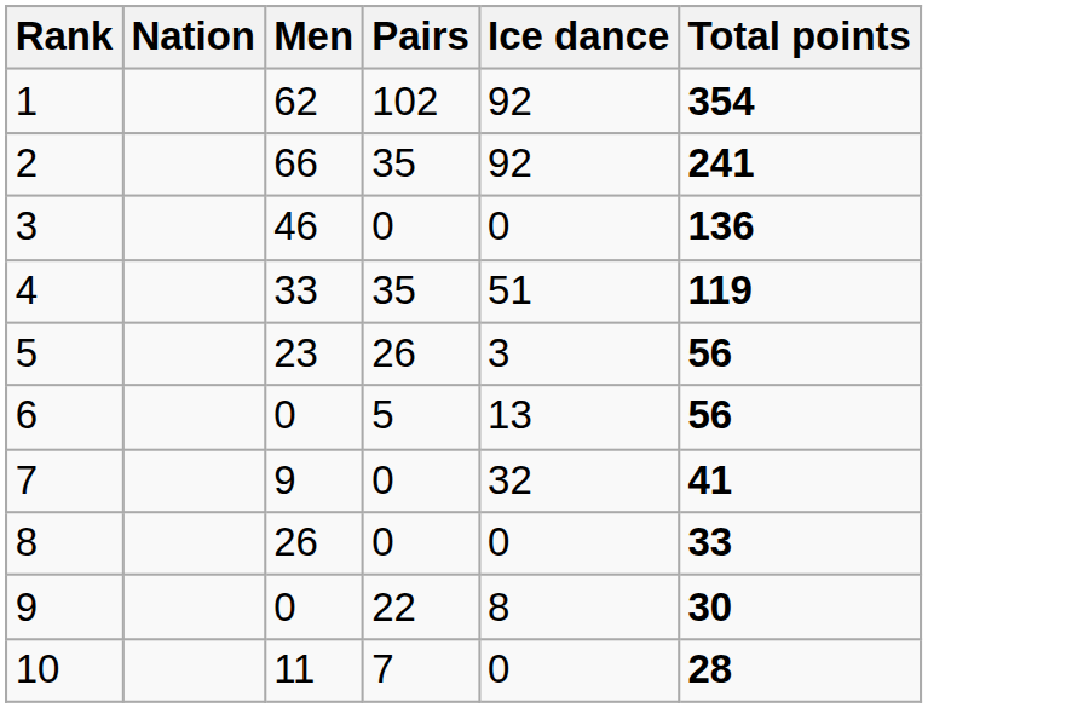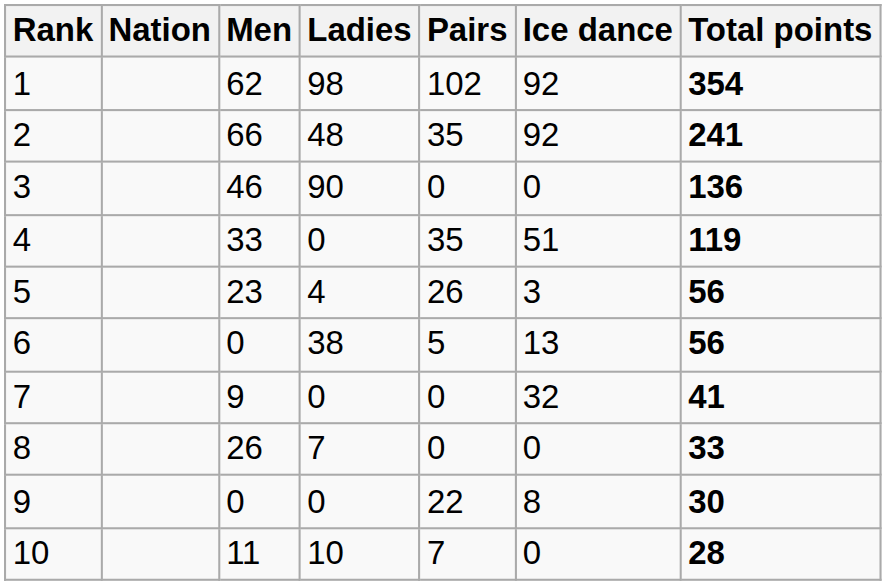+ column: Ladies | 98 | 48 | 90 | 0 | 4 | 38 | 0 | 7 | 0 | 10
